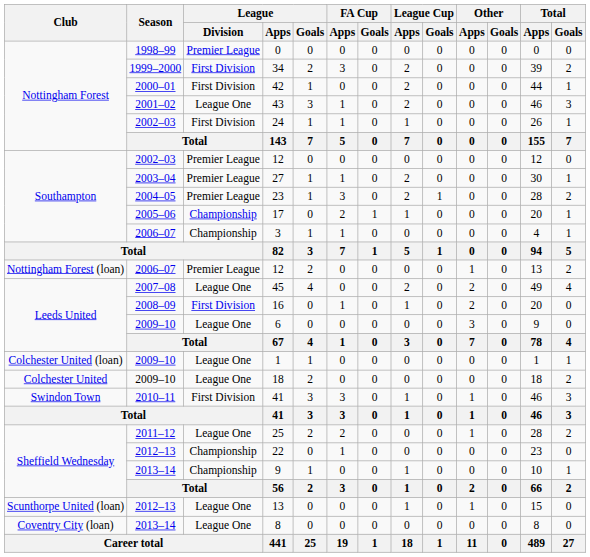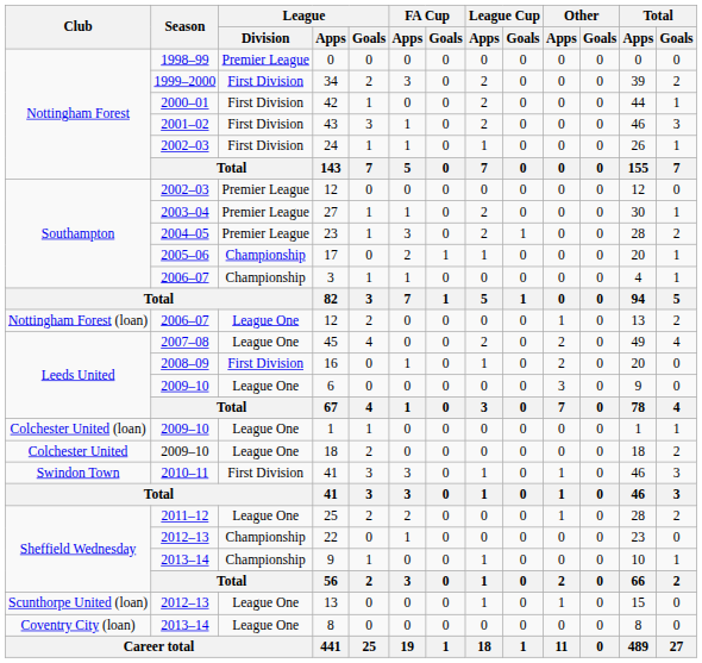43 | League / Division: League One -> First Division
2006–07 / 12 | League / Division: Premier League -> League One
